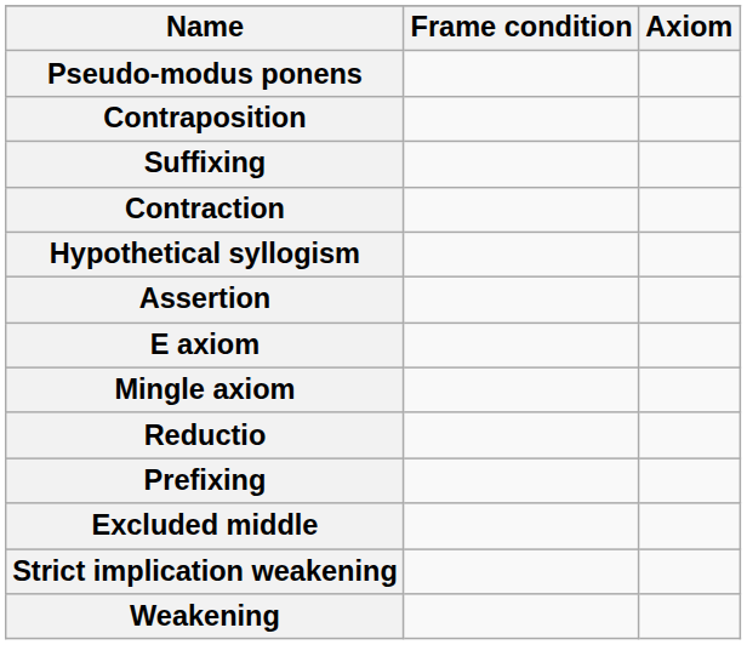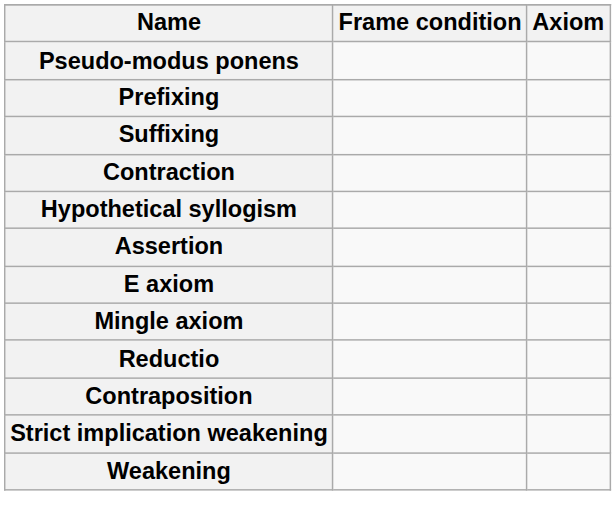rows swapped: Prefixing <-> Contraposition
- row: Excluded middle
